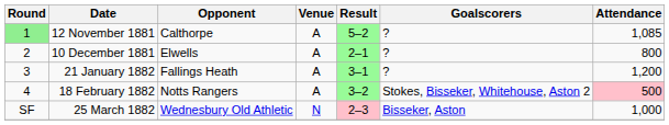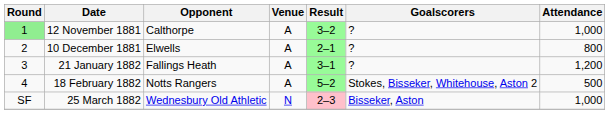12 November 1881 | Result: 5–2 -> 3–2
12 November 1881 | Attendance: 1,085 -> 1,000
18 February 1882 | Result: 3–2 -> 5–2
18 February 1882 | Attendance: pink background -> no background
